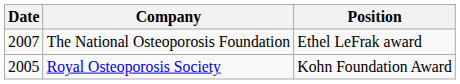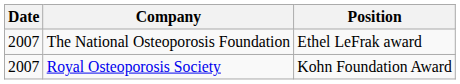Royal Osteoporosis Society | Date: 2005 -> 2007
